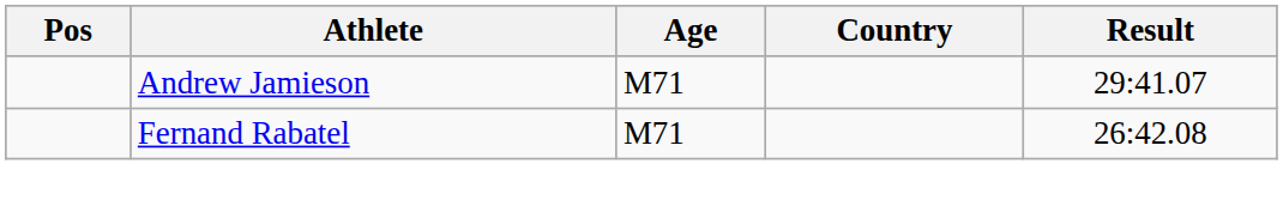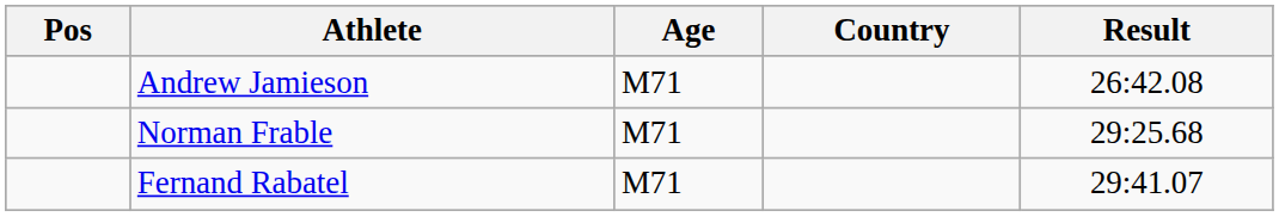Andrew Jamieson | Result: 29:41.07 -> 26:42.08
+ row: Norman Frable | M71 | 29:25.68
Fernand Rabatel | Result: 26:42.08 -> 29:41.07
